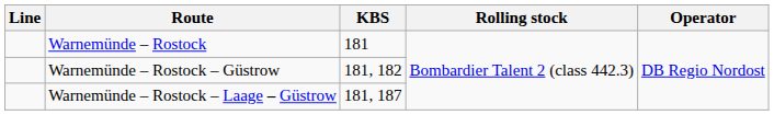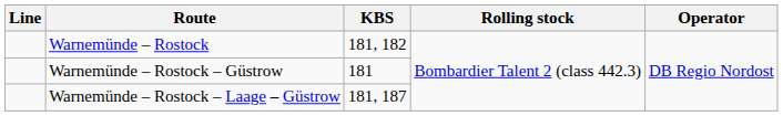Warnemünde – Rostock | KBS: 181 -> 181, 182
Warnemünde – Rostock – Güstrow | KBS: 181, 182 -> 181
